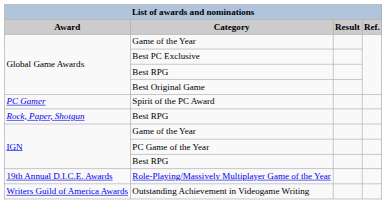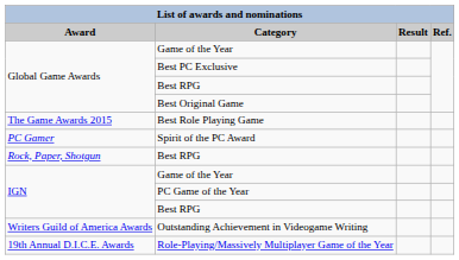+ row: The Game Awards 2015 | Best Role Playing Game
rows swapped: Outstanding Achievement in Videogame Writing <-> Role-Playing/Massively Multiplayer Game of the Year
